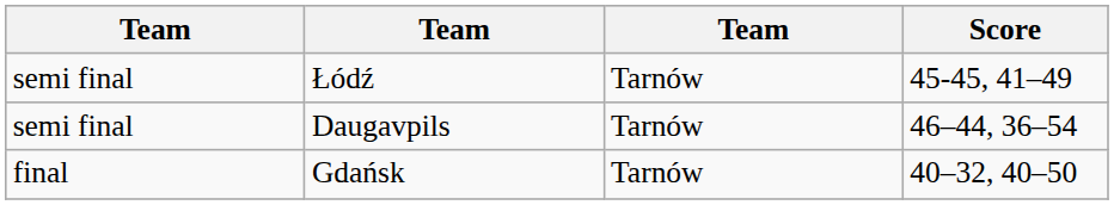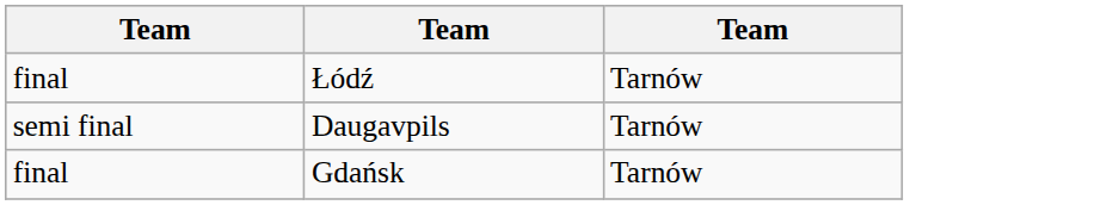- column: Score | 45-45, 41–49 | 46–44, 36–54 | 40–32, 40–50
Łódź | column 1: semi final -> final
